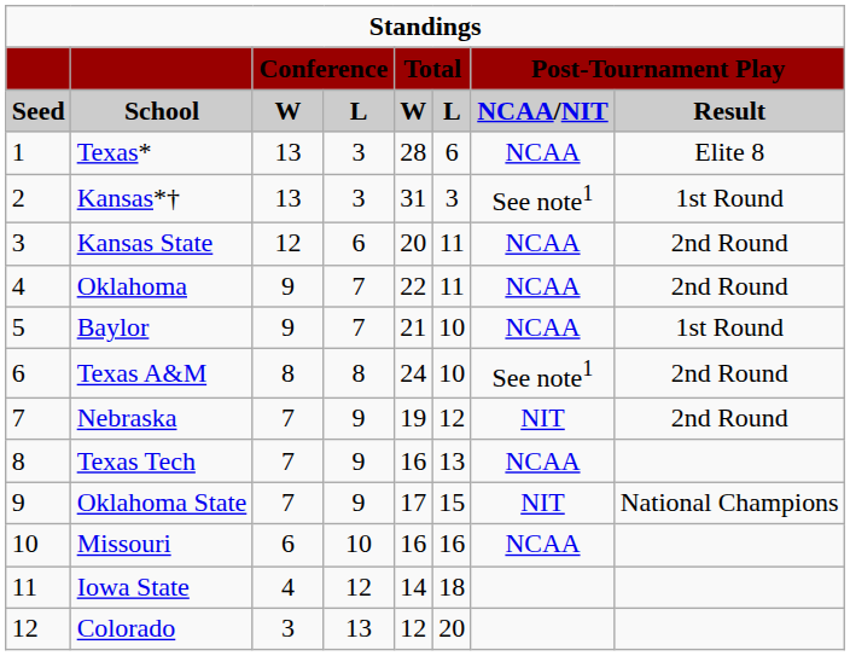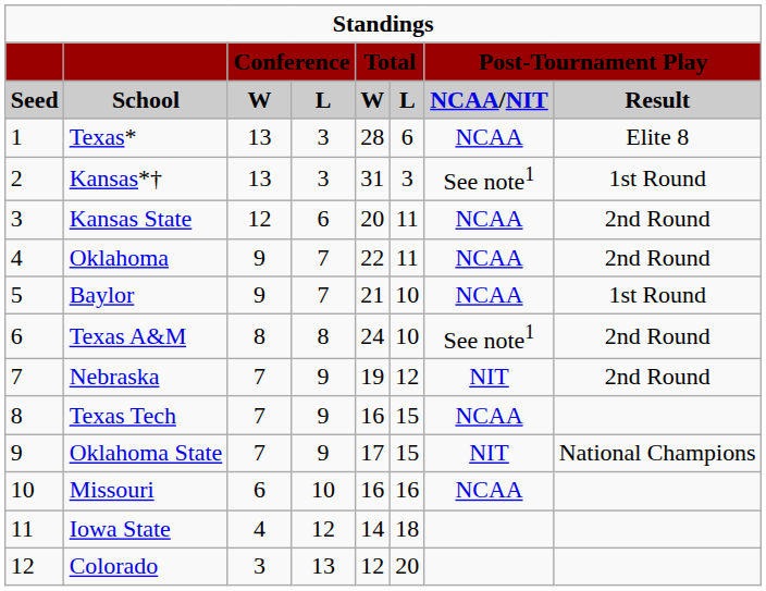Texas Tech | column 6: 13 -> 15
